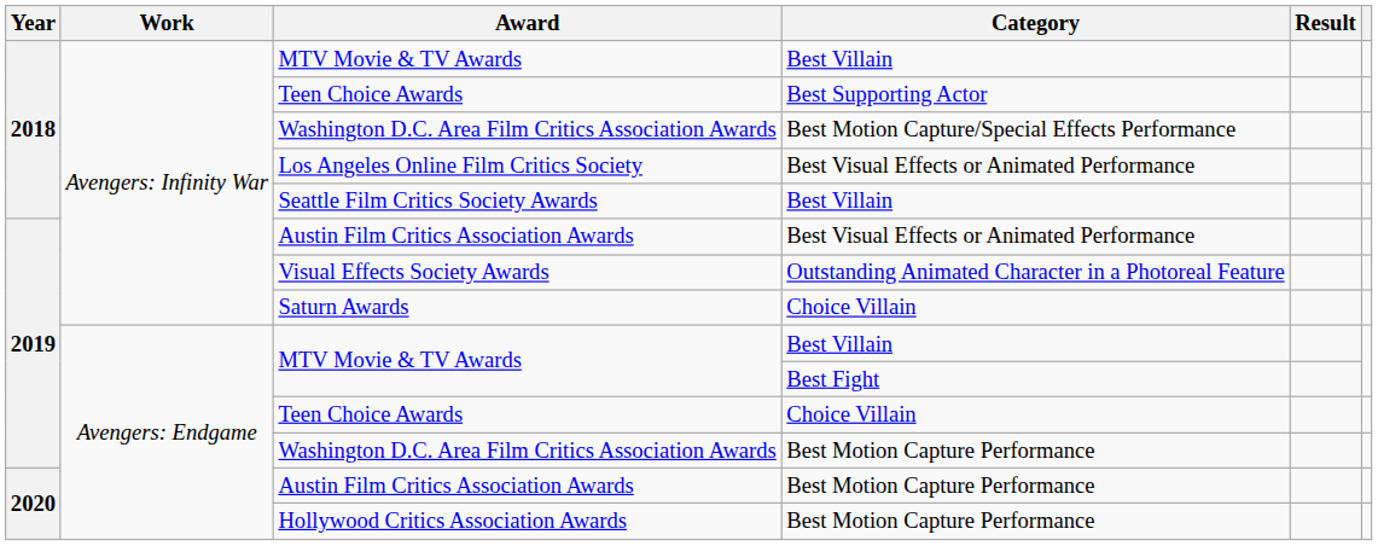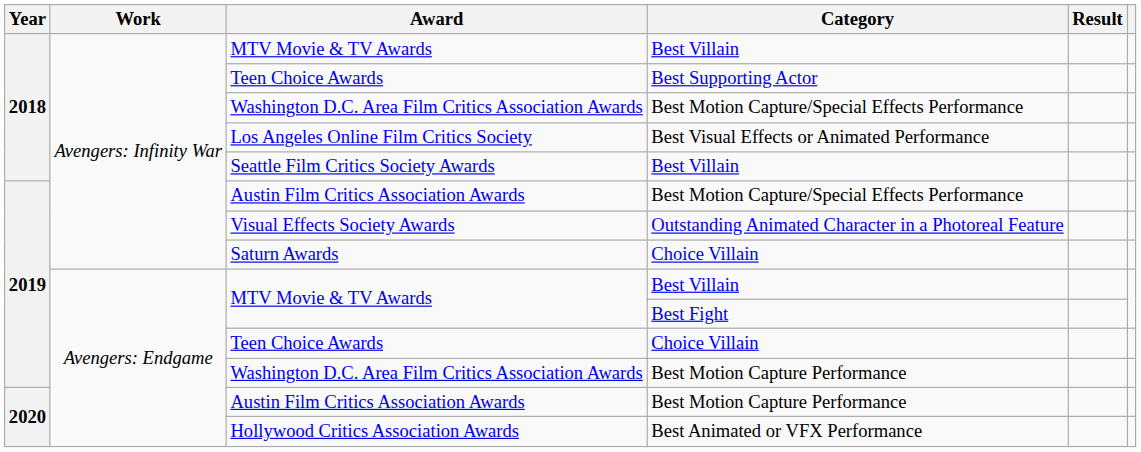2019 / Austin Film Critics Association Awards | Category: Best Visual Effects or Animated Performance -> Best Motion Capture/Special Effects Performance
Hollywood Critics Association Awards | Category: Best Motion Capture Performance -> Best Animated or VFX Performance
